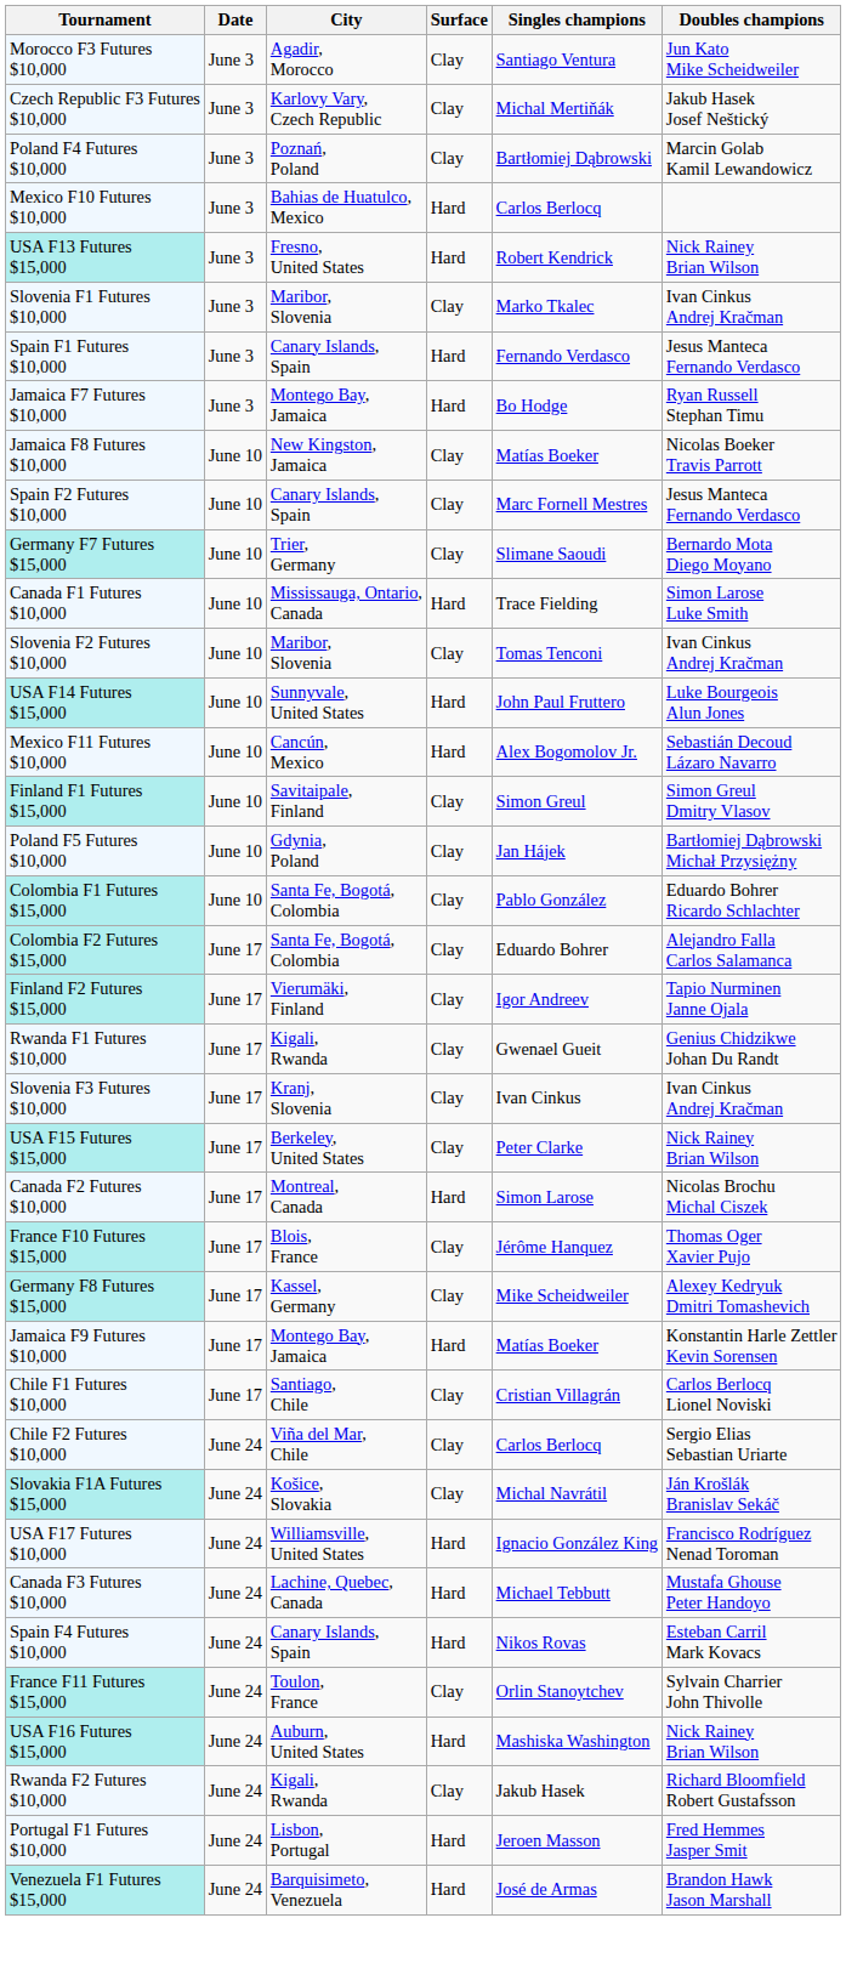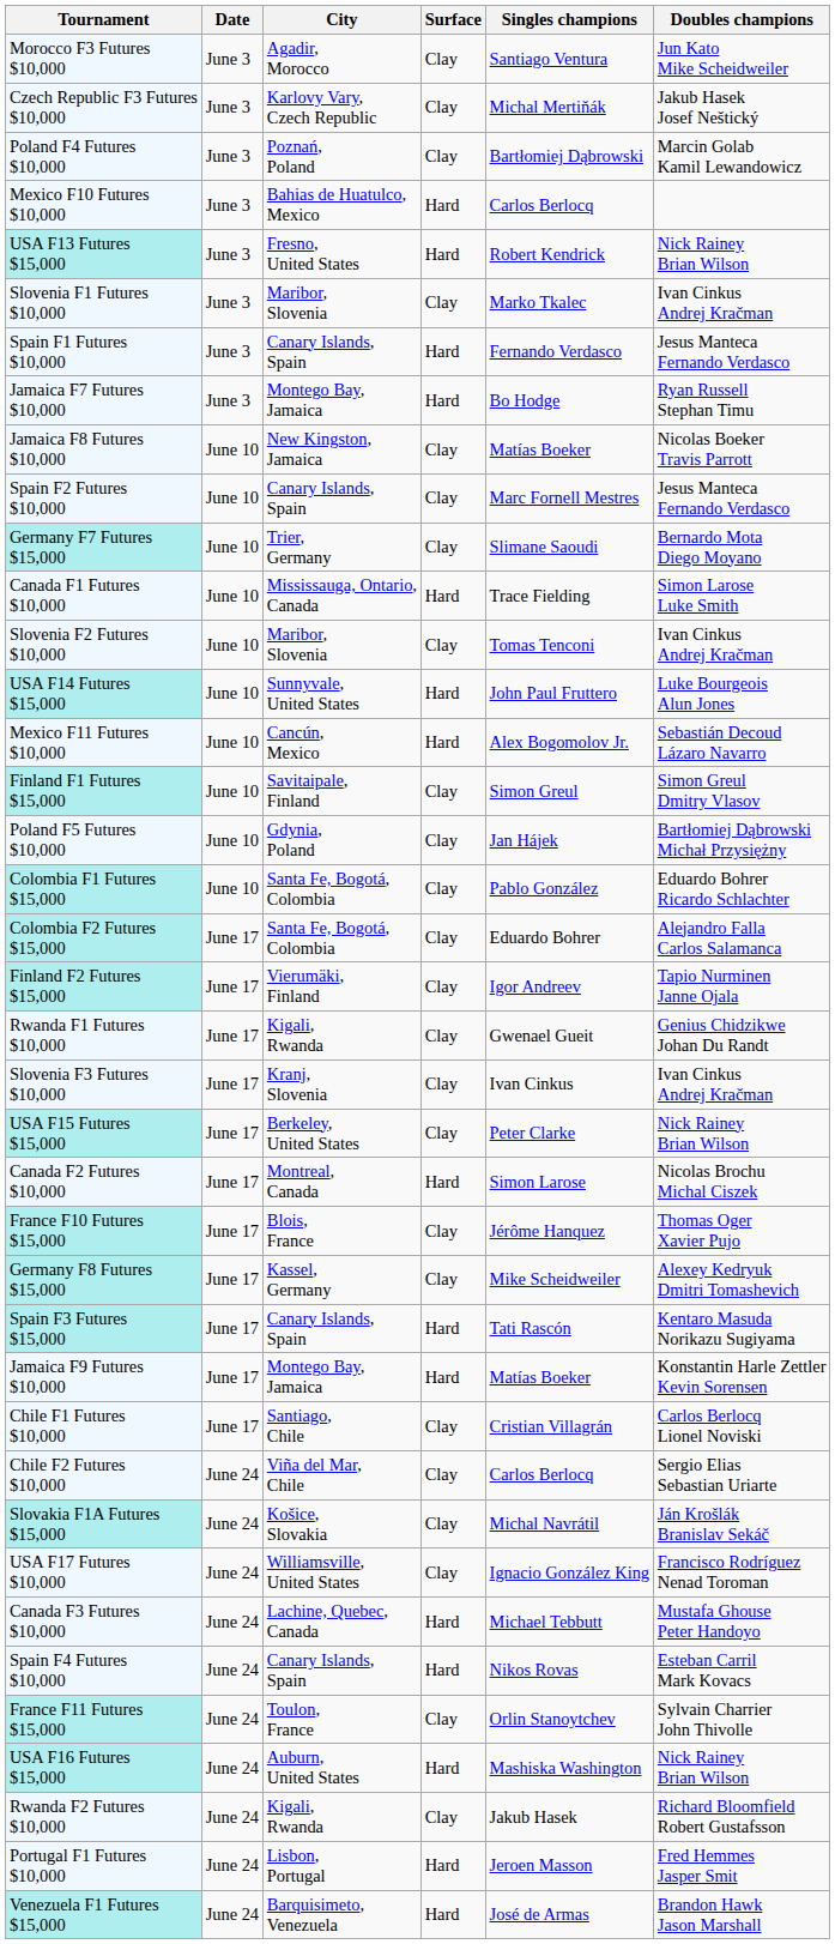+ row: Spain F3 Futures $15,000 | June 17 | Canary Islands, Spain | Hard | Tati Rascón | Kentaro Masuda Norikazu Sugiyama
USA F17 Futures $10,000 | Surface: Hard -> Clay
